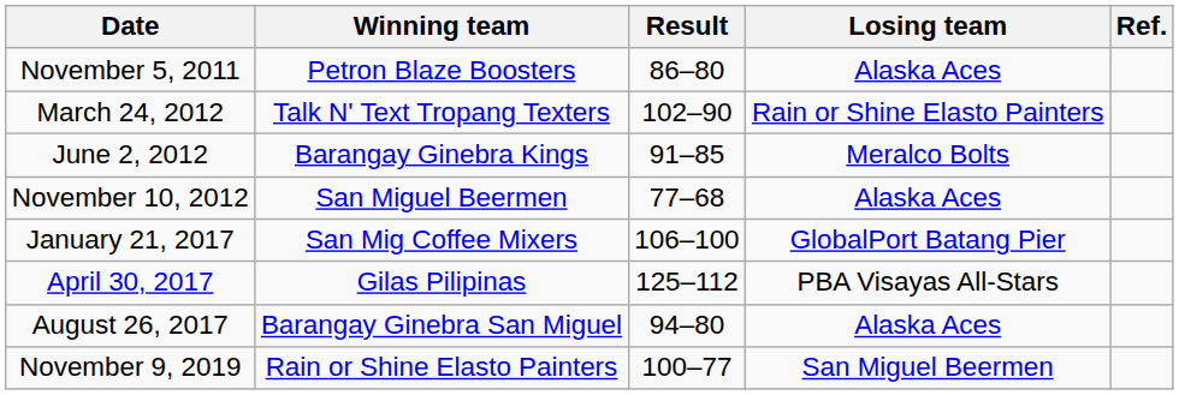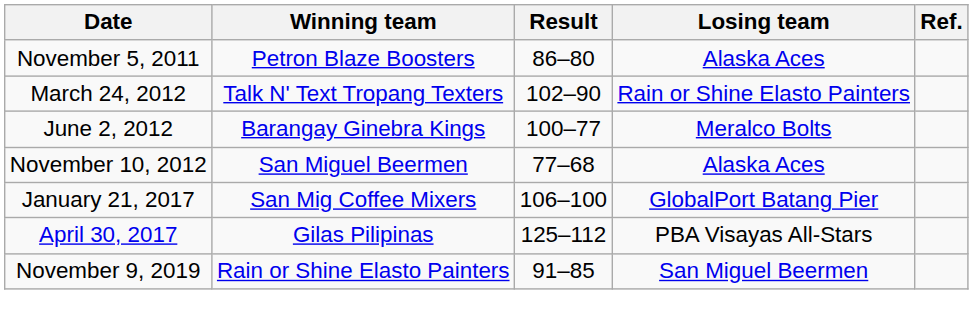June 2, 2012 | Result: 91–85 -> 100–77
- row: August 26, 2017 | Barangay Ginebra San Miguel | 94–80 | Alaska Aces
November 9, 2019 | Result: 100–77 -> 91–85
